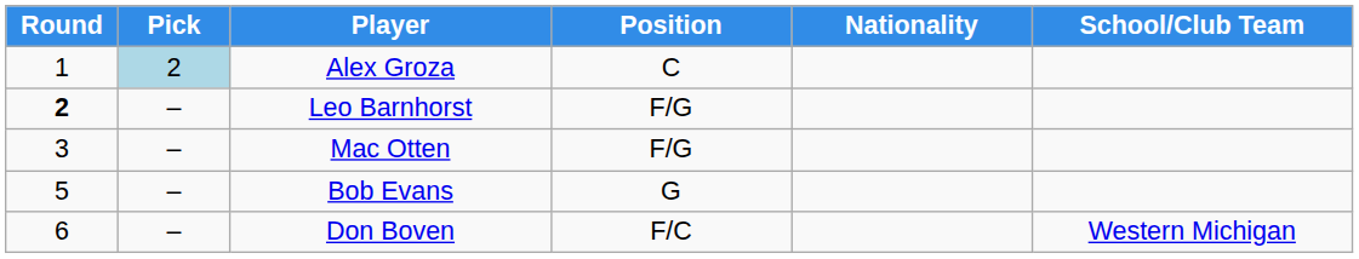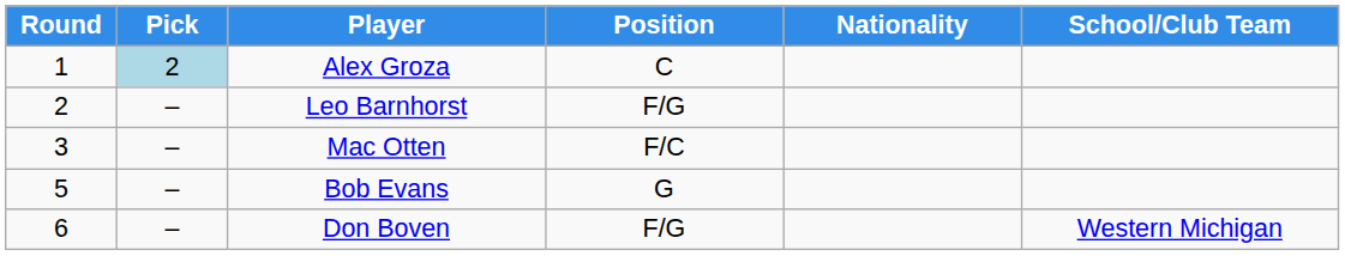Leo Barnhorst | Round: bold -> normal
Mac Otten | Position: F/G -> F/C
Don Boven | Position: F/C -> F/G
